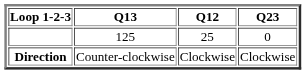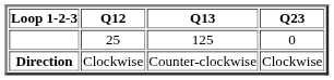columns swapped: Q12 <-> Q13
